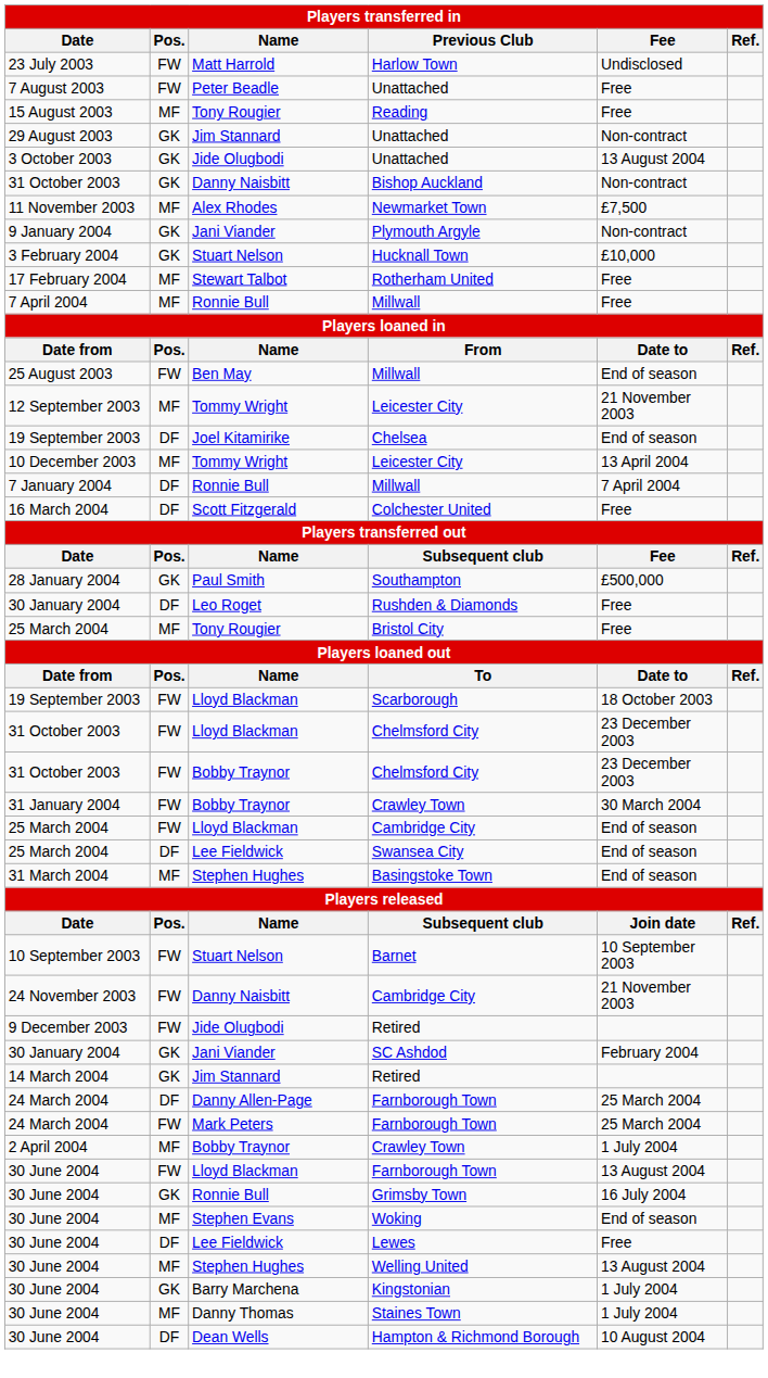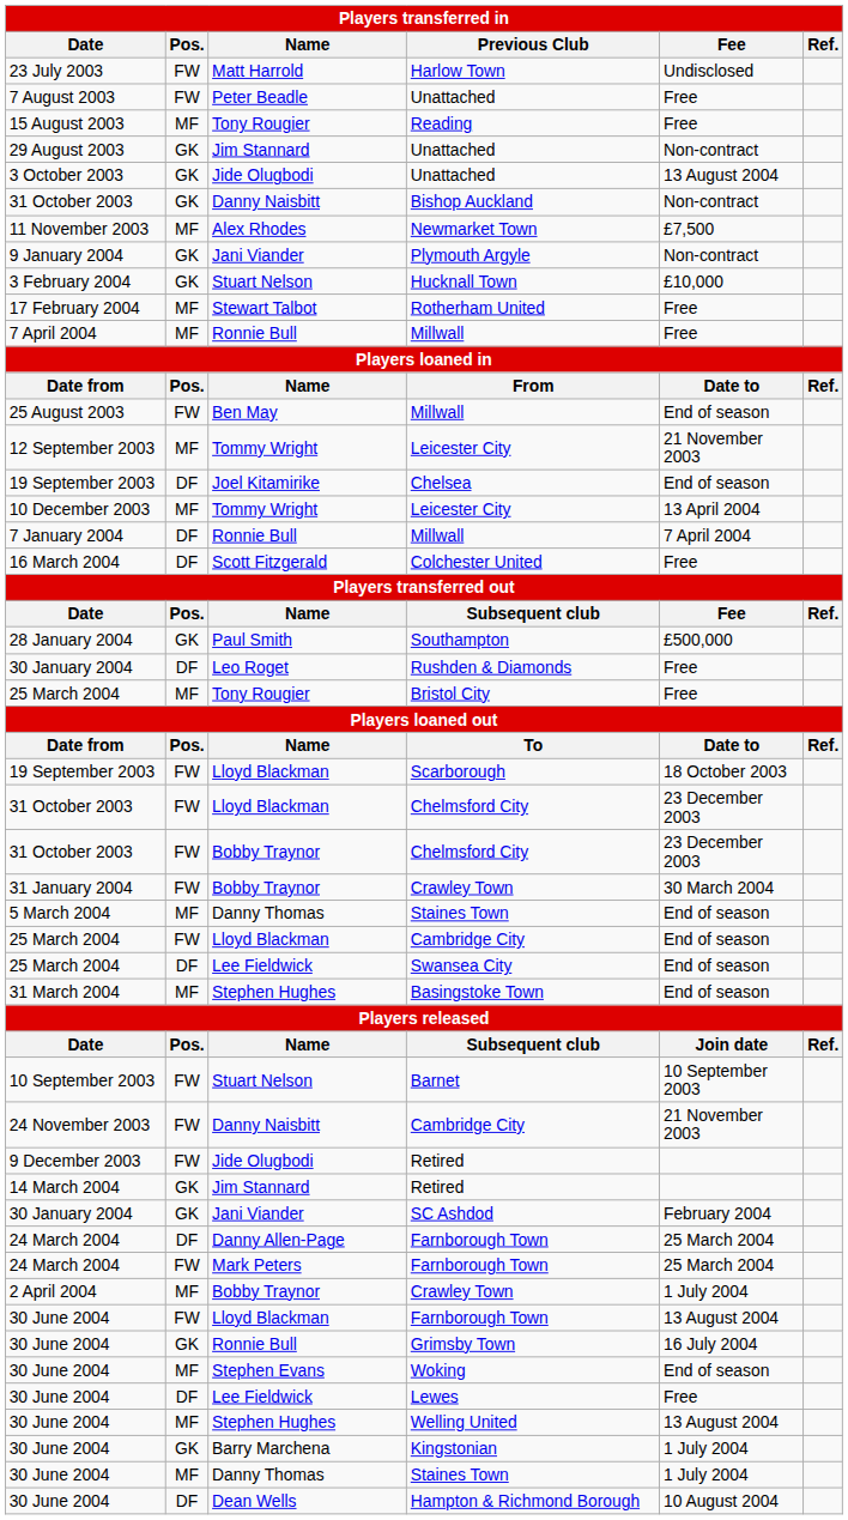+ row: 5 March 2004 | MF | Danny Thomas | Staines Town | End of season
rows swapped: SC Ashdod <-> 14 March 2004 / Retired
